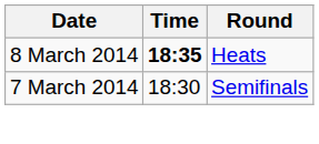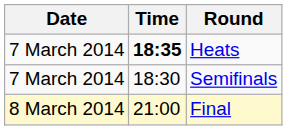Heats | Date: 8 March 2014 -> 7 March 2014
+ row: 8 March 2014 | 21:00 | Final
